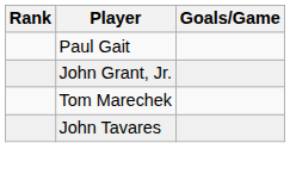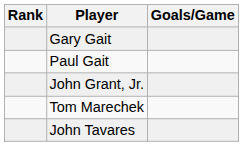+ row: Gary Gait
